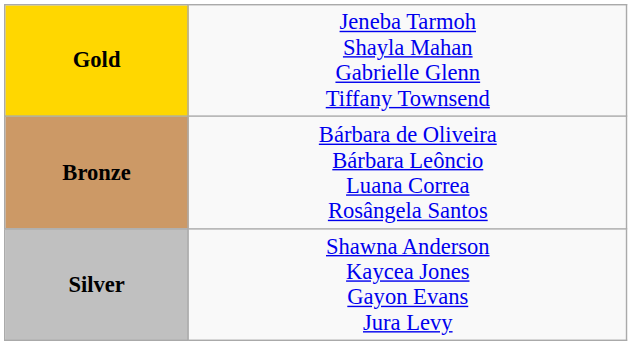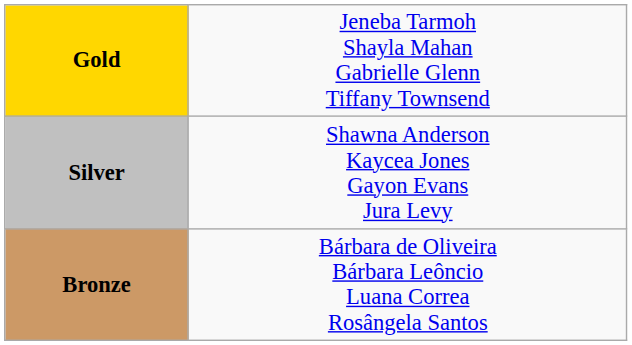rows swapped: Silver <-> Bronze
